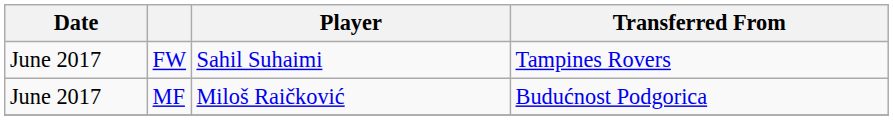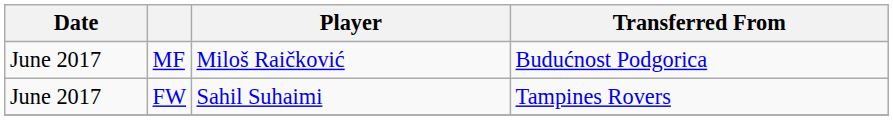rows swapped: MF <-> FW
